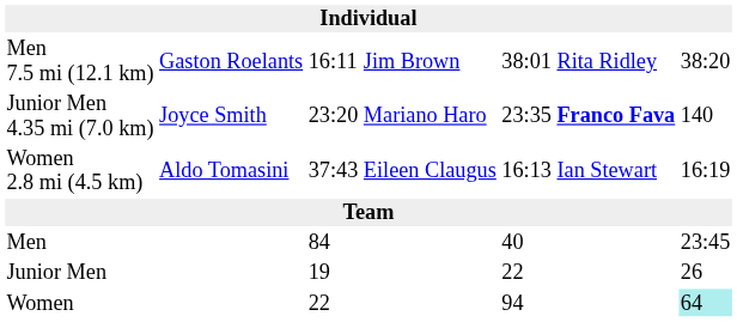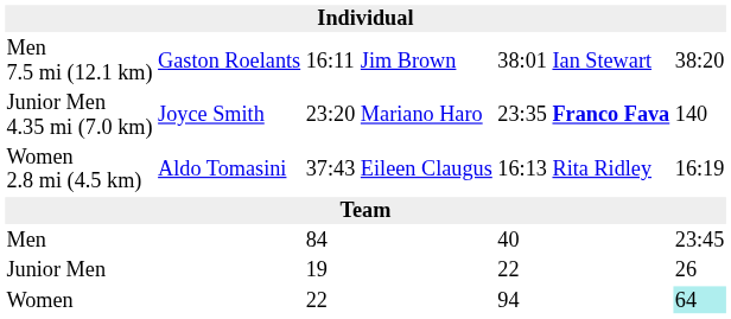Men 7.5 mi (12.1 km) | column 6: Rita Ridley -> Ian Stewart
Women 2.8 mi (4.5 km) | column 6: Ian Stewart -> Rita Ridley
